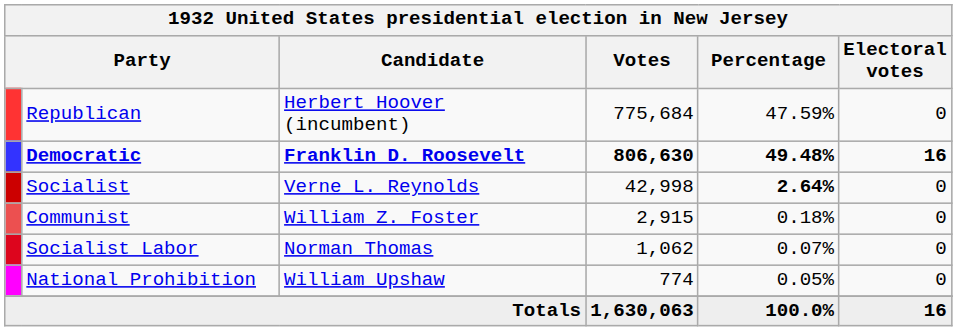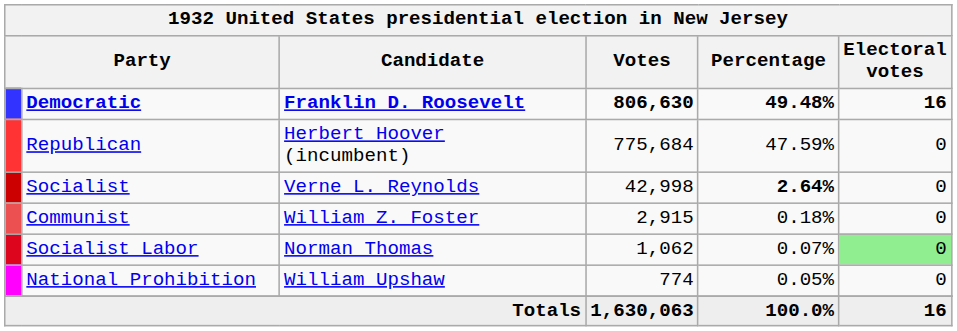rows swapped: Democratic <-> Republican
Socialist Labor | Electoral votes: no background -> lightgreen background
